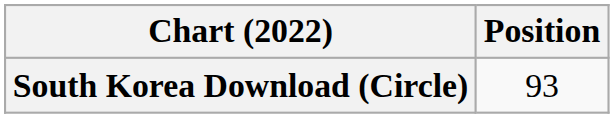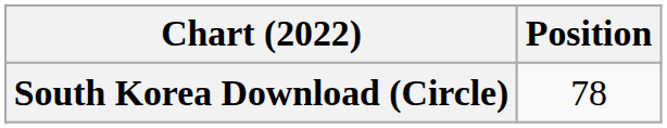South Korea Download (Circle) | Position: 93 -> 78
